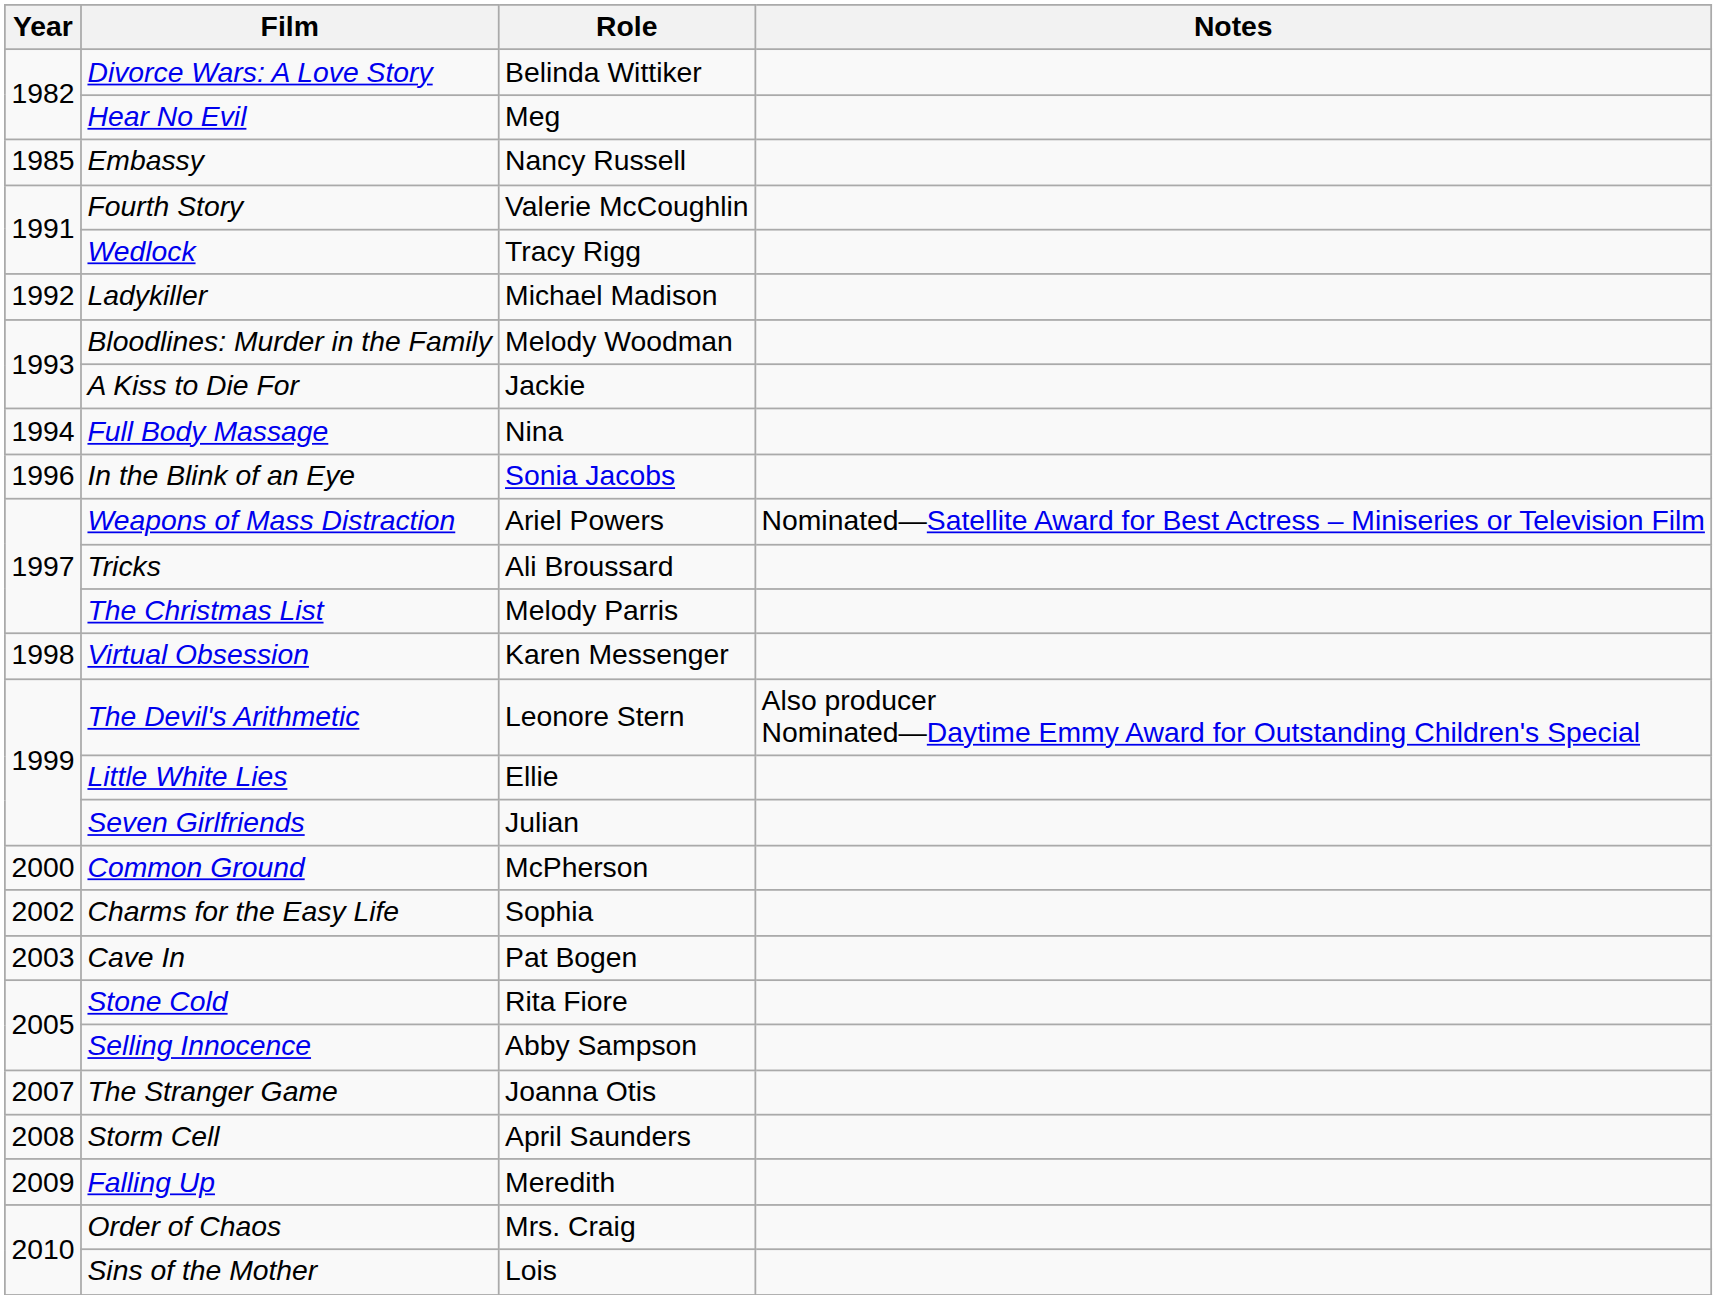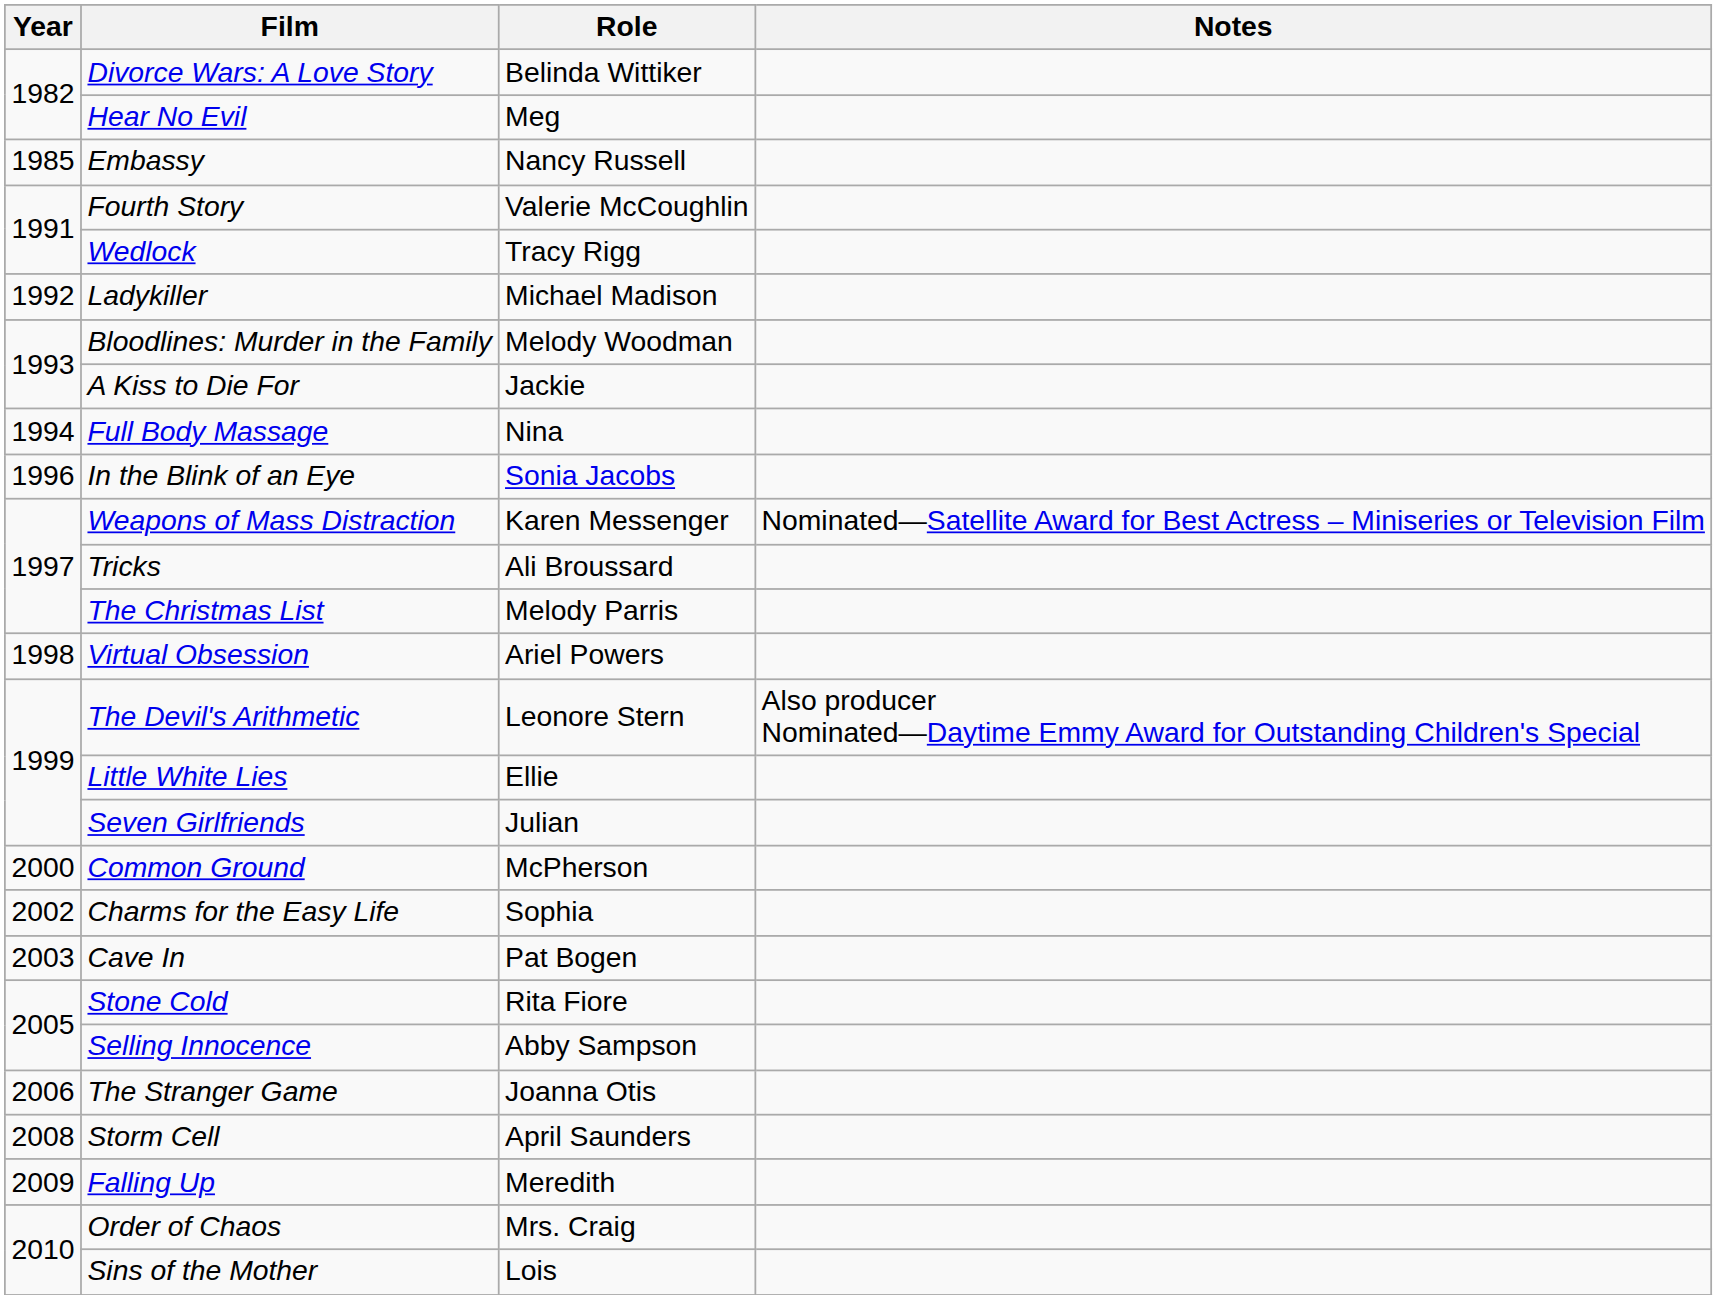Weapons of Mass Distraction | Role: Ariel Powers -> Karen Messenger
Virtual Obsession | Role: Karen Messenger -> Ariel Powers
The Stranger Game | Year: 2007 -> 2006
